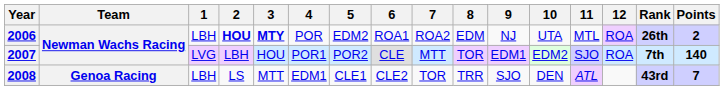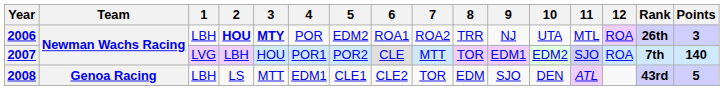2006 | 8: EDM -> TRR
2006 | Points: 2 -> 3
2008 | 8: TRR -> EDM
2008 | Points: 7 -> 5
